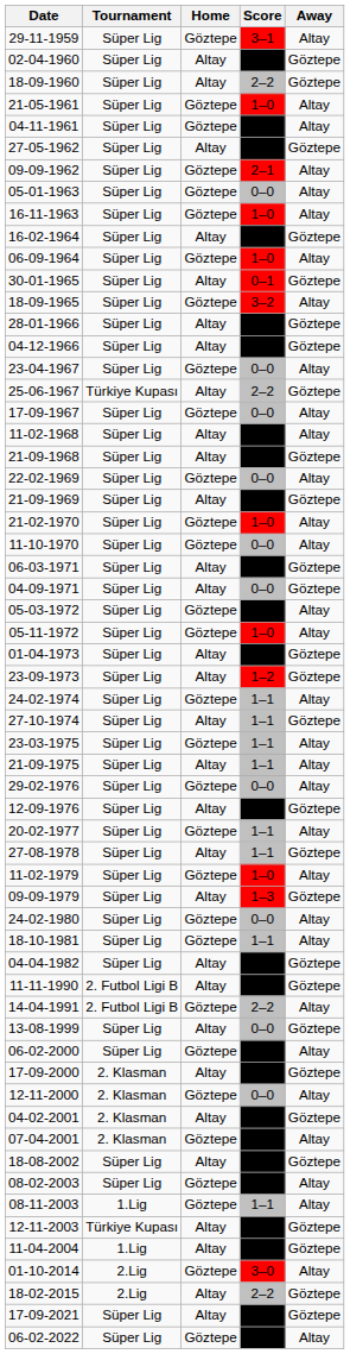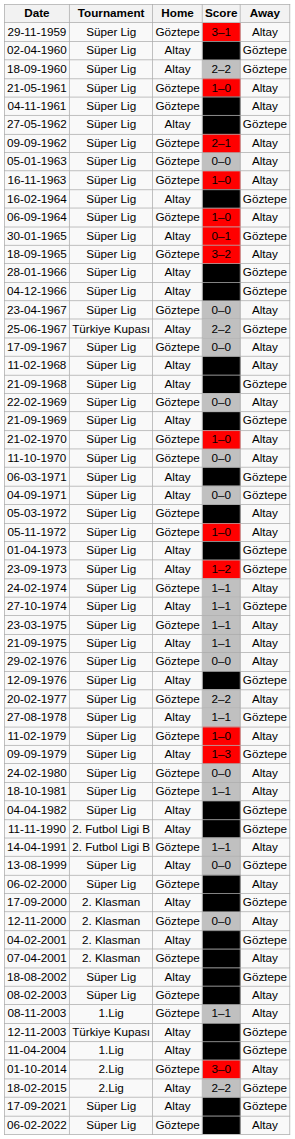20-02-1977 | Score: 1–1 -> 2–2
14-04-1991 | Score: 2–2 -> 1–1
